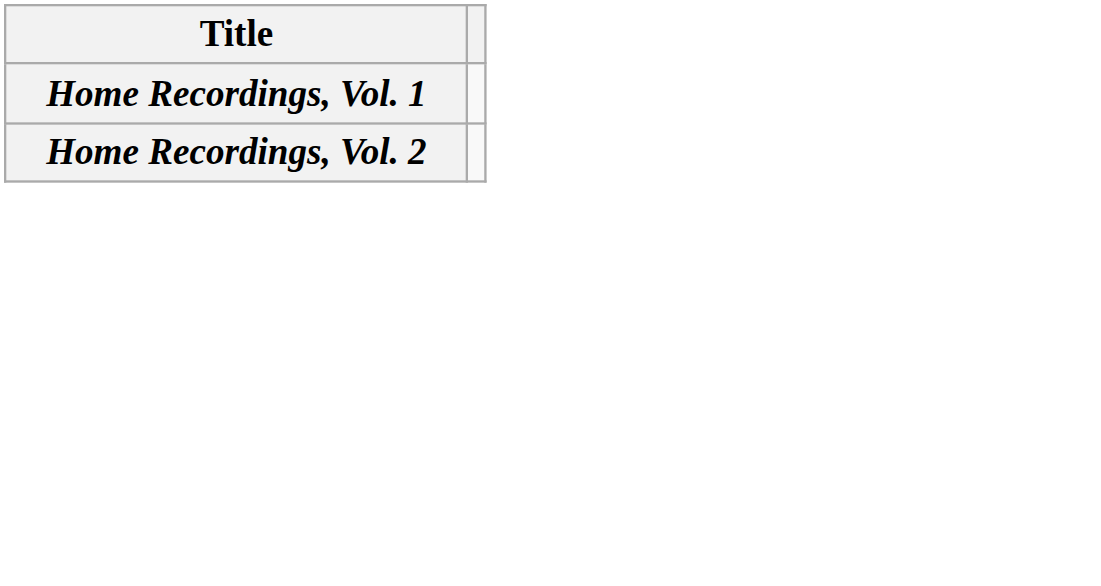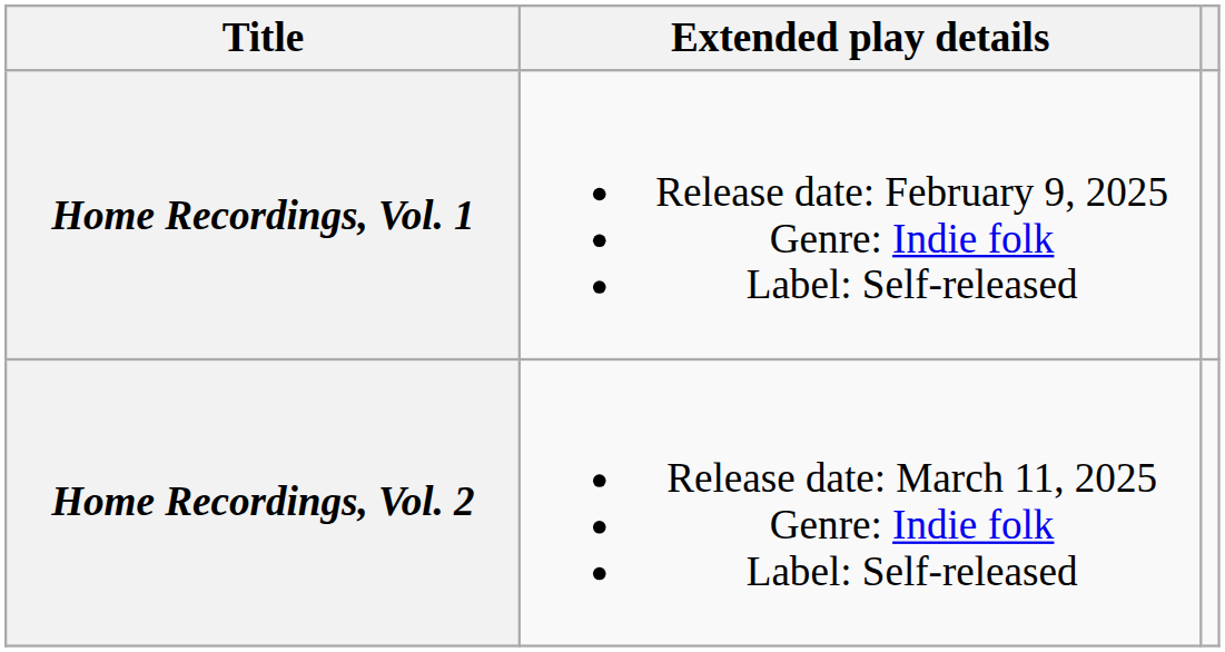+ column: Extended play details | Release date: February 9, 2025 Genre: Indie folk Label: Self-released | Release date: March 11, 2025 Genre: Indie folk Label: Self-released
